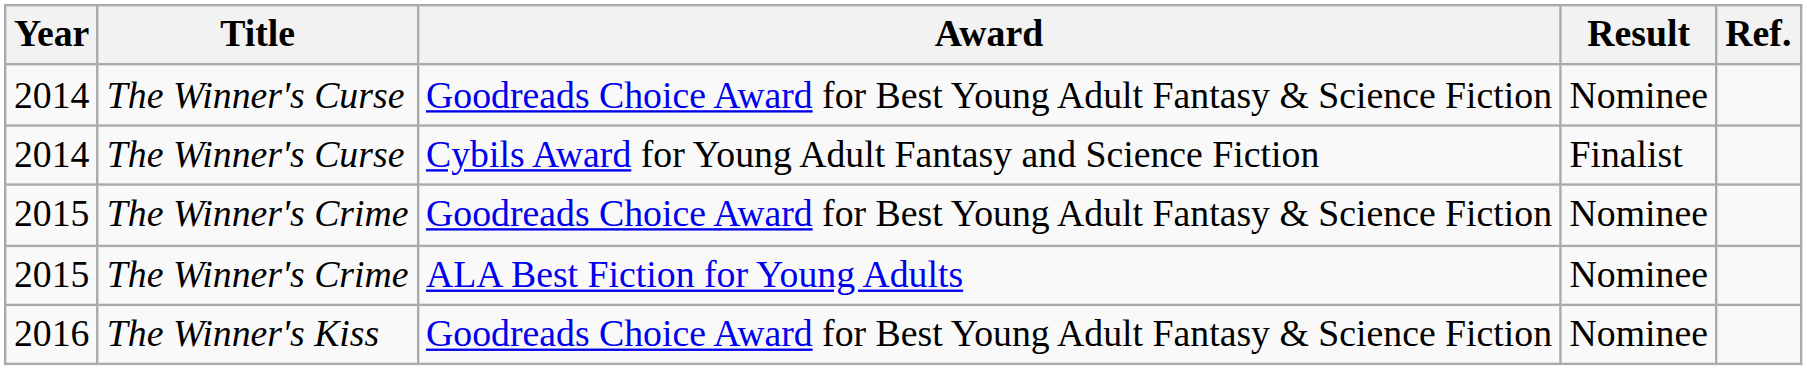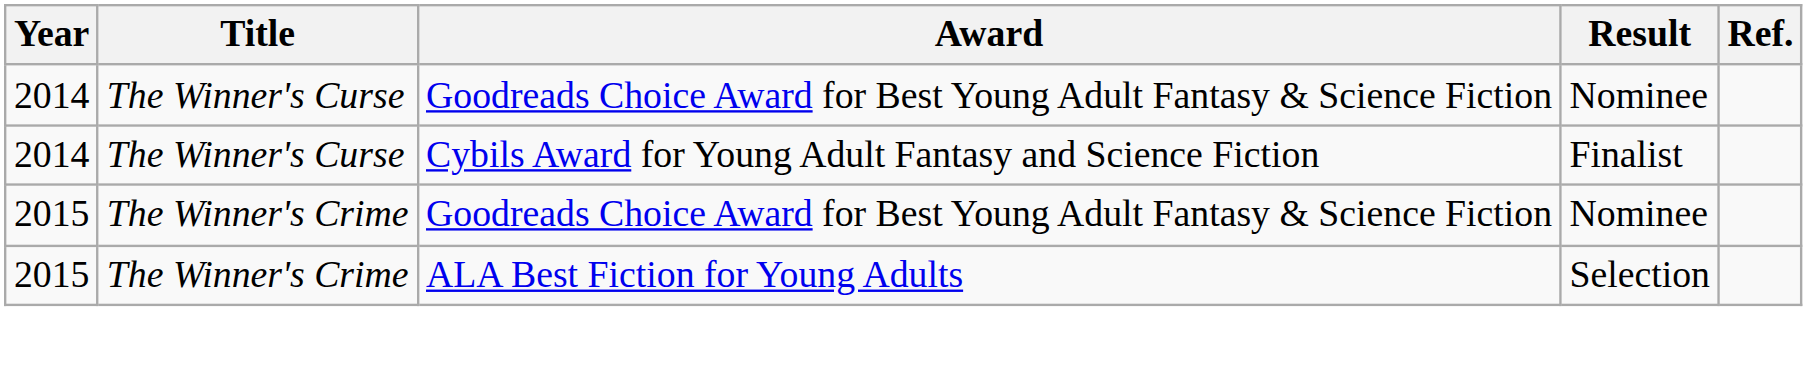2015 / ALA Best Fiction for Young Adults | Result: Nominee -> Selection
- row: 2016 | The Winner's Kiss | Goodreads Choice Award for Best Young Adult Fantasy & Science Fiction | Nominee
